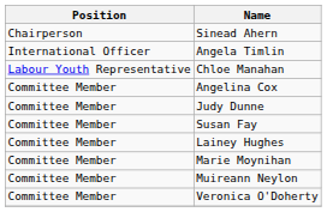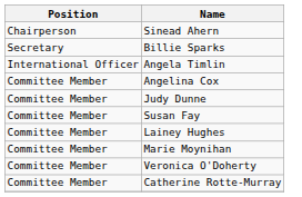+ row: Secretary | Billie Sparks
- row: Labour Youth Representative | Chloe Manahan
- row: Committee Member | Muireann Neylon
+ row: Committee Member | Catherine Rotte-Murray
